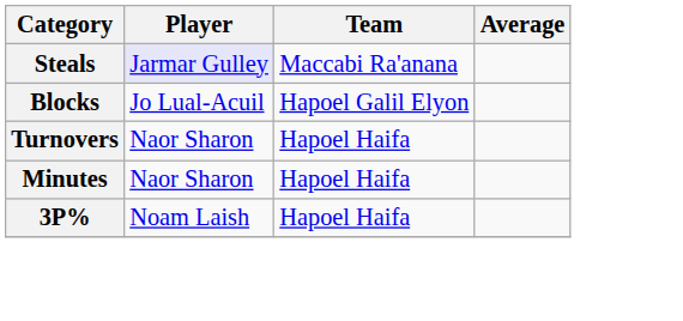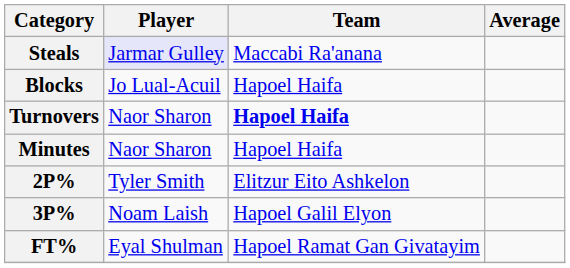Blocks | Team: Hapoel Galil Elyon -> Hapoel Haifa
Turnovers | Team: normal -> bold
+ row: 2P% | Tyler Smith | Elitzur Eito Ashkelon
3P% | Team: Hapoel Haifa -> Hapoel Galil Elyon
+ row: FT% | Eyal Shulman | Hapoel Ramat Gan Givatayim
